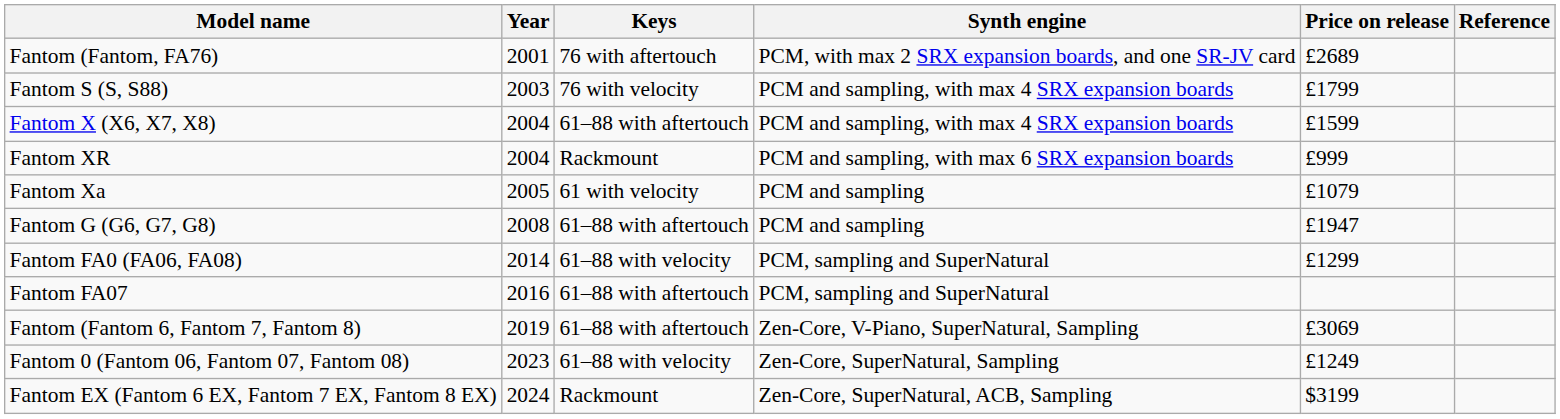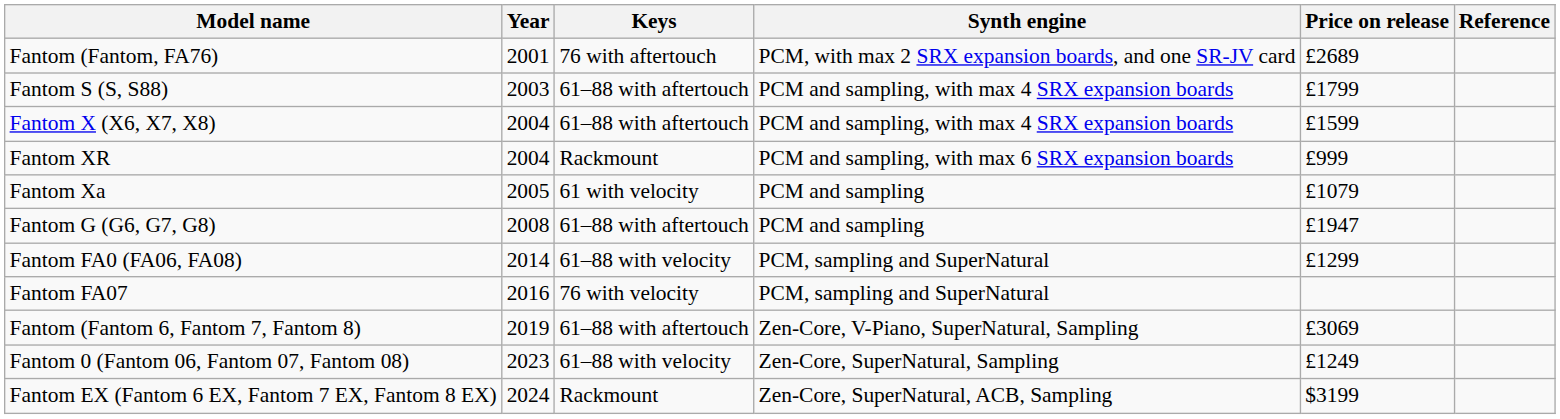Fantom S (S, S88) | Keys: 76 with velocity -> 61–88 with aftertouch
Fantom FA07 | Keys: 61–88 with aftertouch -> 76 with velocity
